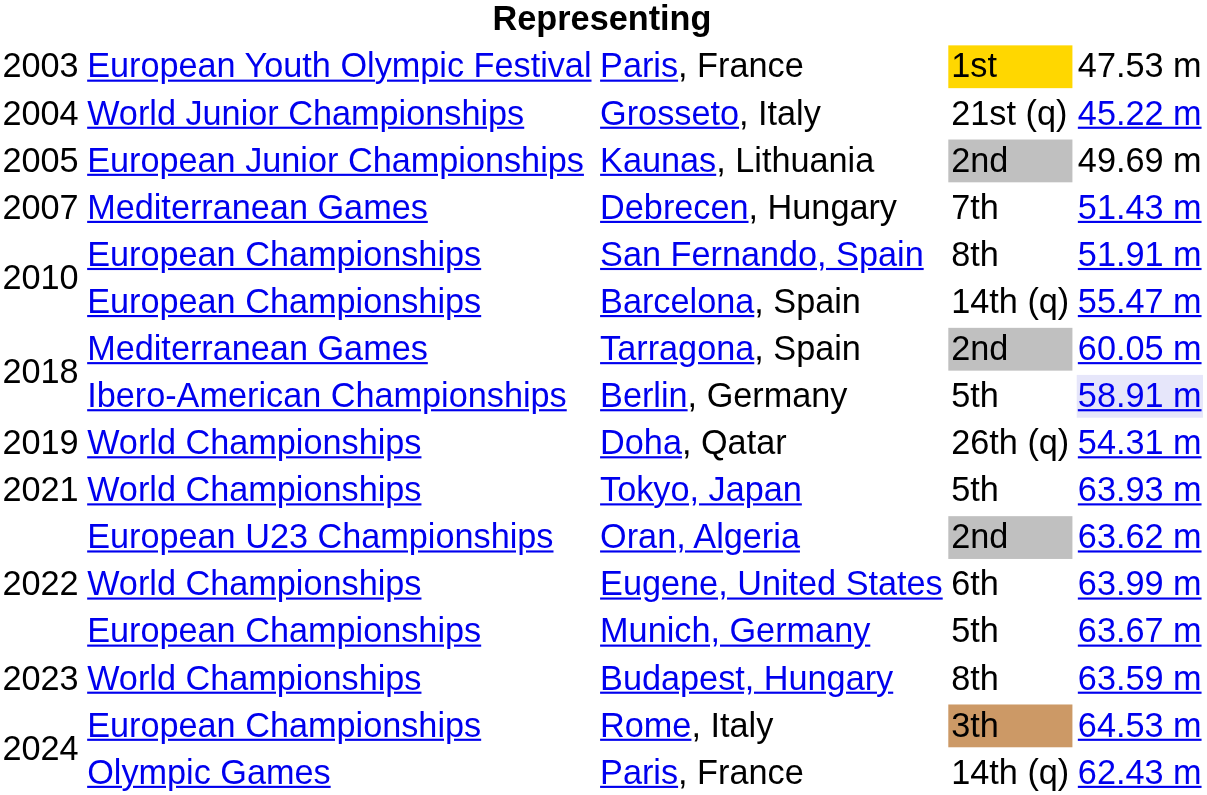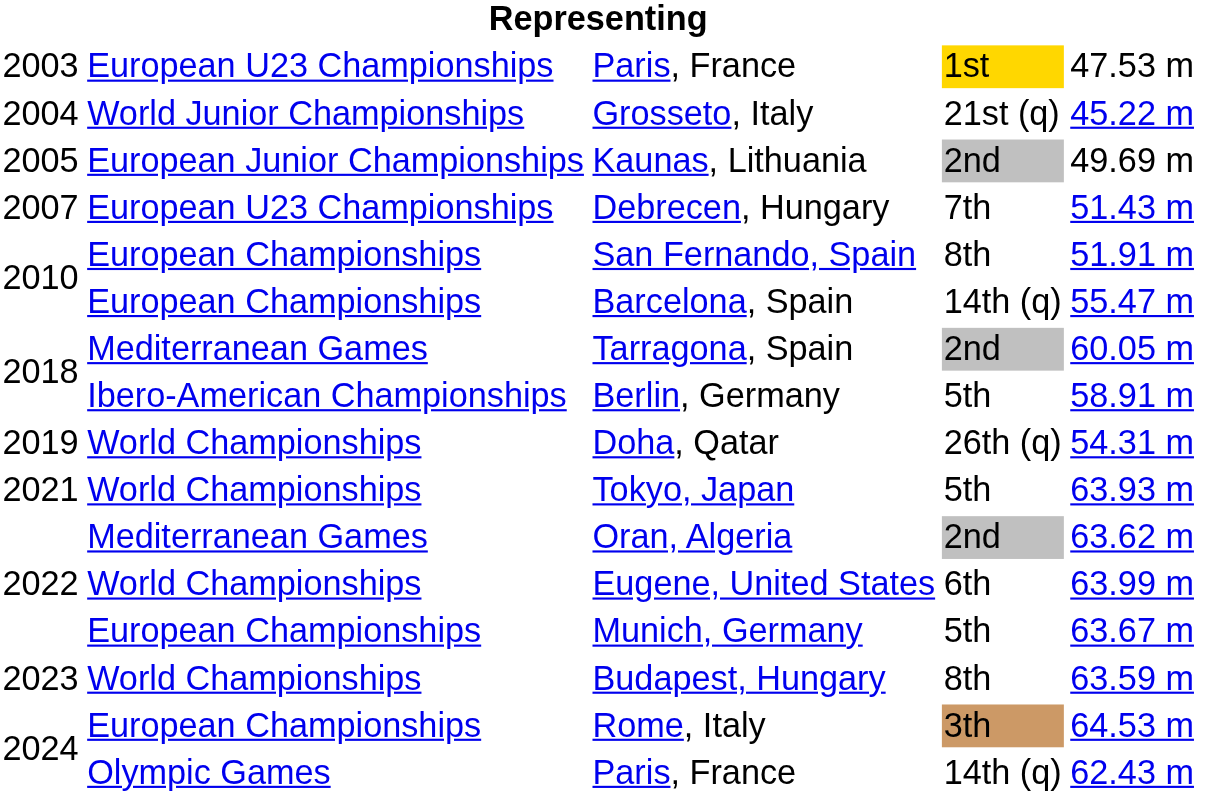2003 / Paris, France | column 2: European Youth Olympic Festival -> European U23 Championships
Debrecen, Hungary | column 2: Mediterranean Games -> European U23 Championships
Berlin, Germany | column 5: lavender background -> no background
Oran, Algeria | column 2: European U23 Championships -> Mediterranean Games
